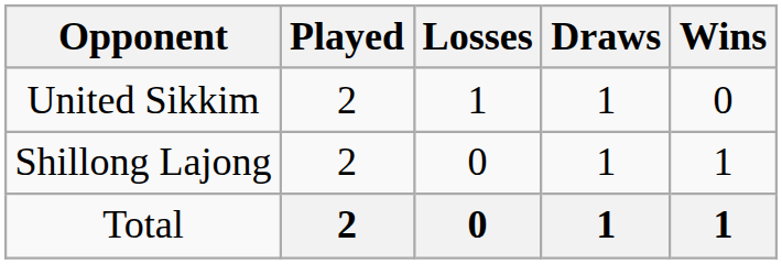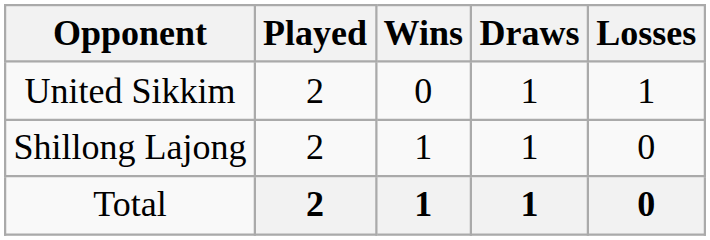columns swapped: Wins <-> Losses
